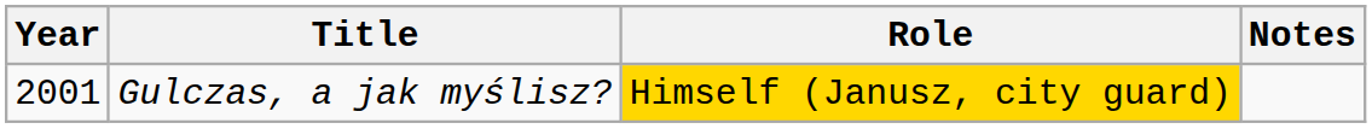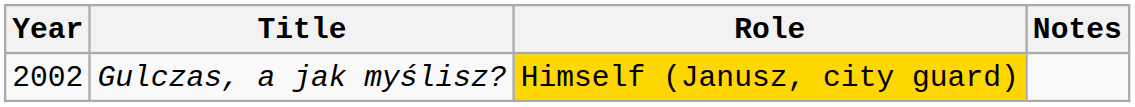Gulczas, a jak myślisz? | Year: 2001 -> 2002
